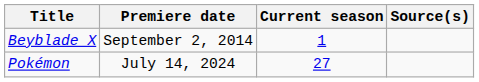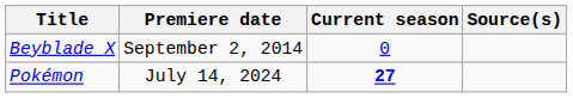Beyblade X | Current season: 1 -> 0
Pokémon | Current season: normal -> bold
